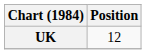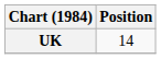UK | Position: 12 -> 14
